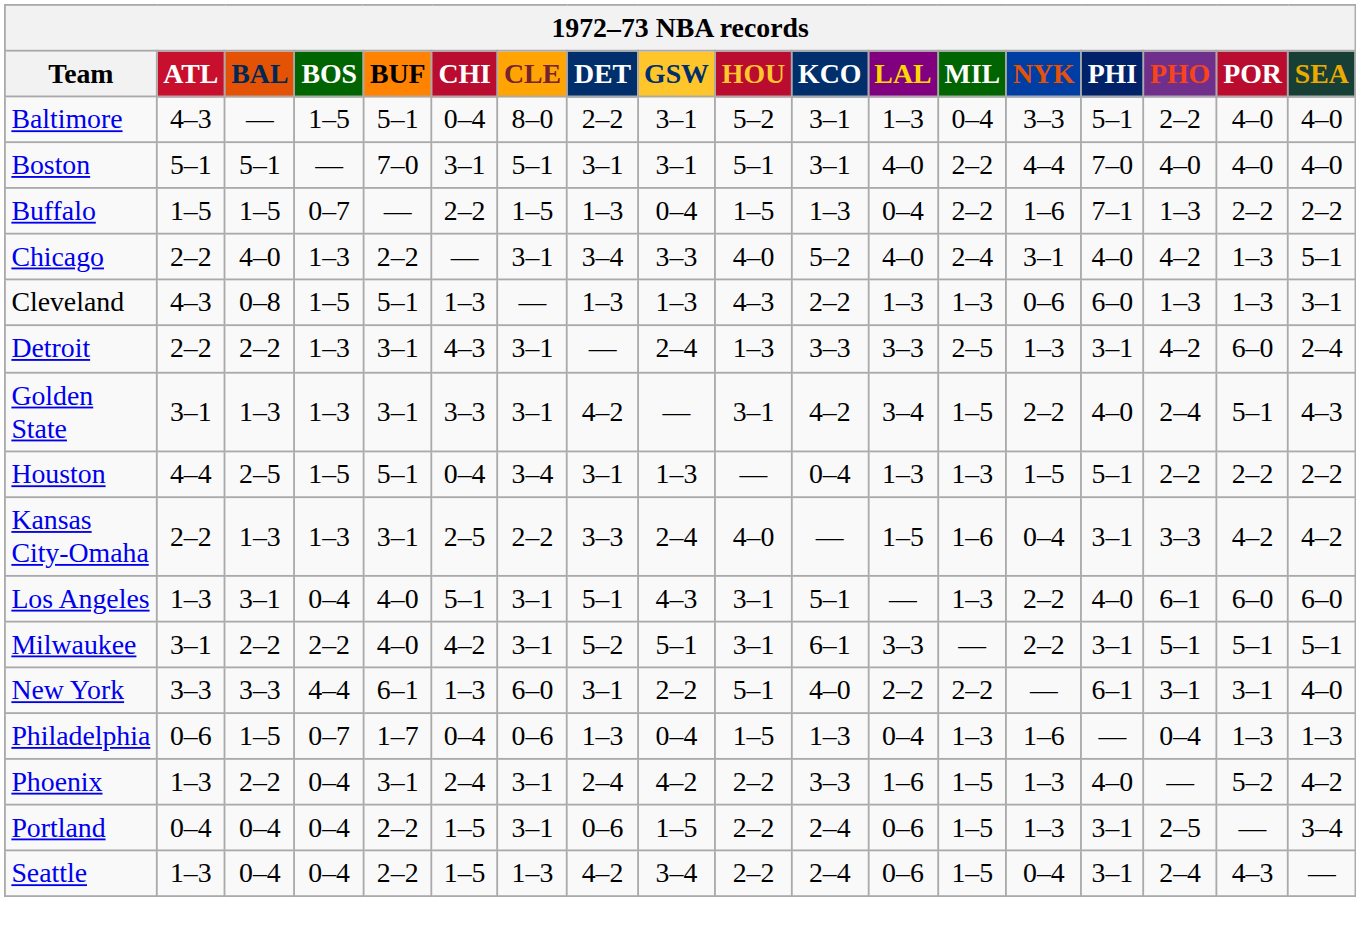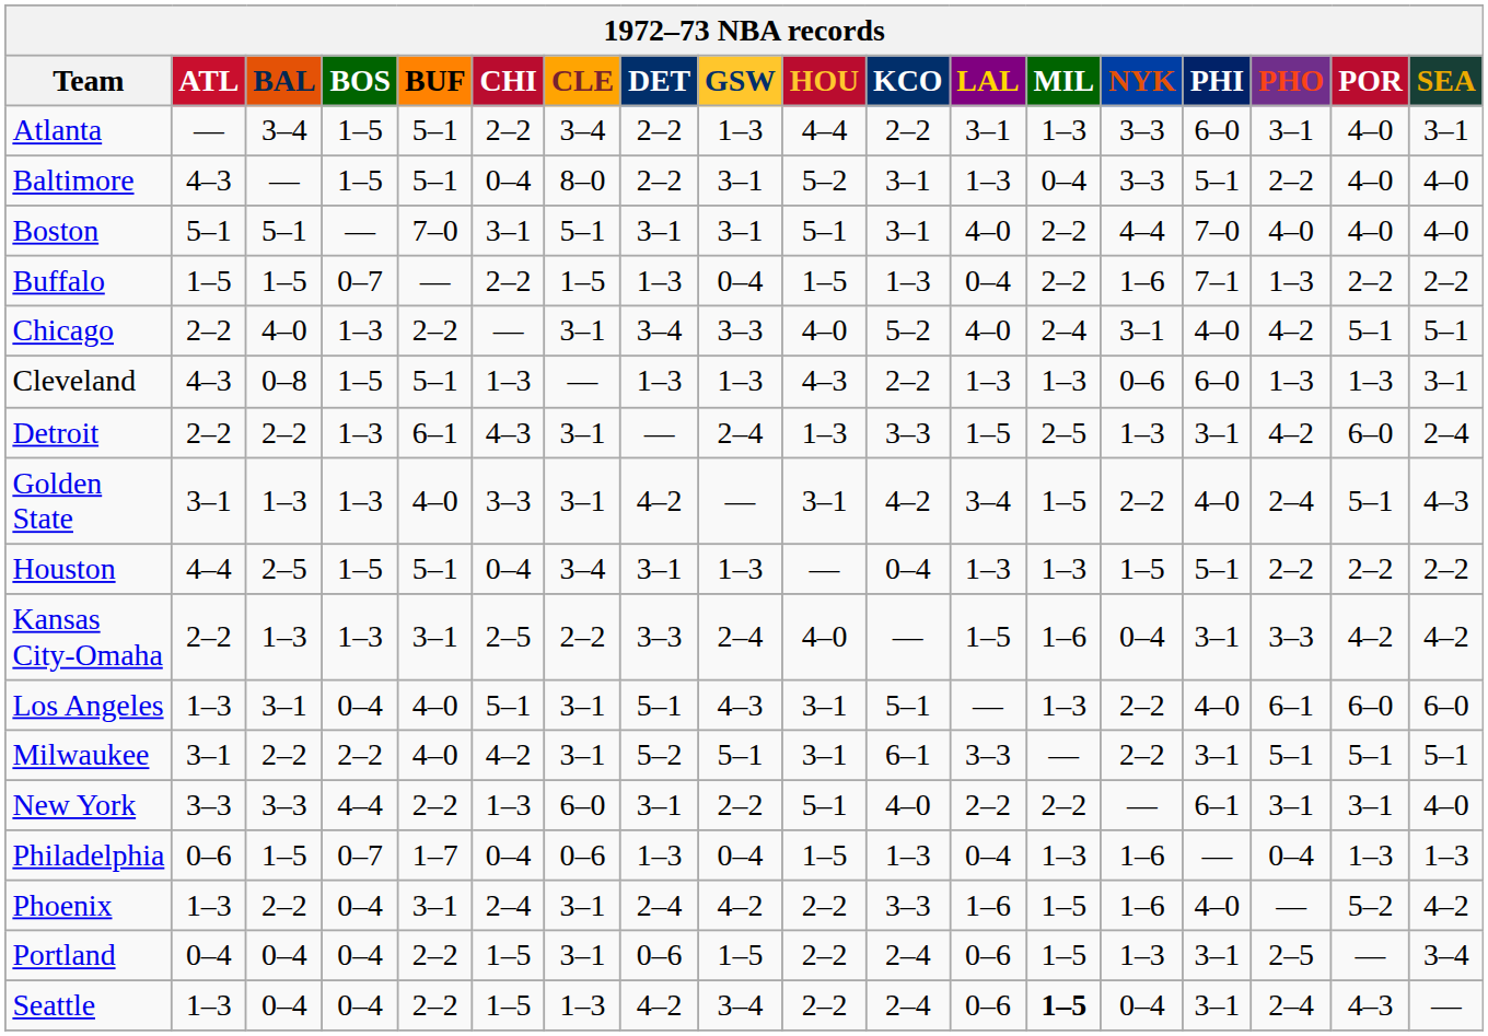+ row: Atlanta | — | 3–4 | 1–5 | 5–1 | 2–2 | 3–4 | 2–2 | 1–3 | 4–4 | 2–2 | 3–1 | 1–3 | 3–3 | 6–0 | 3–1 | 4–0 | 3–1
Chicago | POR: 1–3 -> 5–1
Detroit | BUF: 3–1 -> 6–1
Detroit | LAL: 3–3 -> 1–5
Golden State | BUF: 3–1 -> 4–0
New York | BUF: 6–1 -> 2–2
Phoenix | NYK: 1–3 -> 1–6
Seattle | MIL: normal -> bold
